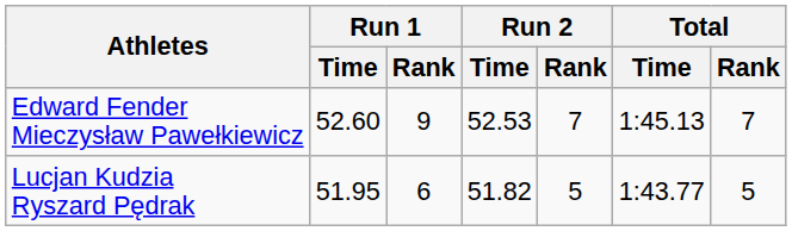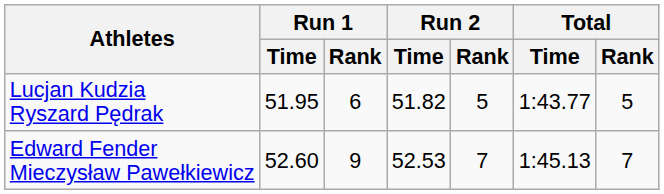rows swapped: Lucjan Kudzia Ryszard Pędrak <-> Edward Fender Mieczysław Pawełkiewicz
